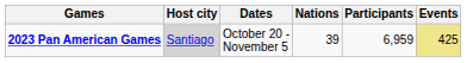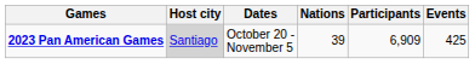2023 Pan American Games | Participants: 6,959 -> 6,909
2023 Pan American Games | Events: khaki background -> no background
